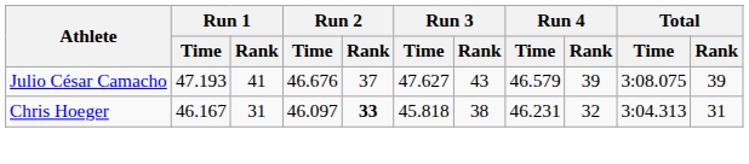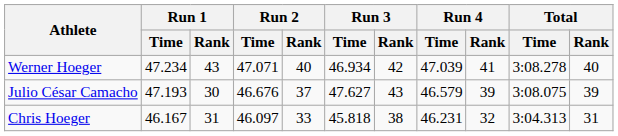+ row: Werner Hoeger | 47.234 | 43 | 47.071 | 40 | 46.934 | 42 | 47.039 | 41 | 3:08.278 | 40
Julio César Camacho | Run 1 / Rank: 41 -> 30
Chris Hoeger | Run 2 / Rank: bold -> normal
